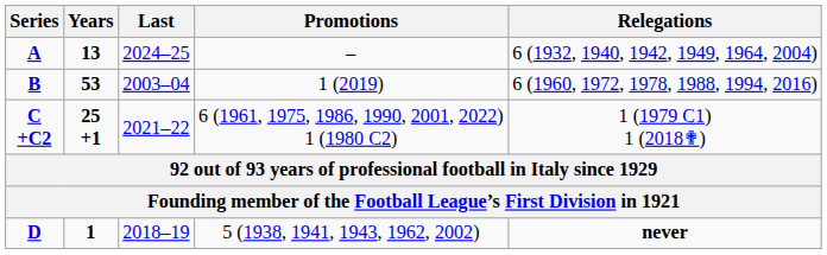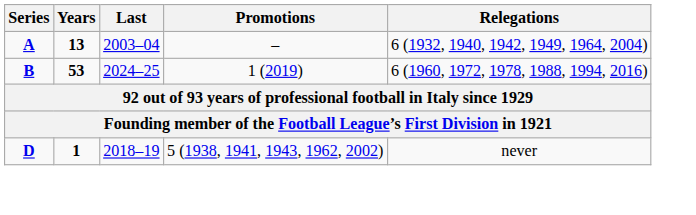A | Last: 2024–25 -> 2003–04
B | Last: 2003–04 -> 2024–25
- row: C +C2 | 25 +1 | 2021–22 | 6 (1961, 1975, 1986, 1990, 2001, 2022) 1 (1980 C2) | 1 (1979 C1) 1 (2018✟)
D | Relegations: bold -> normal
